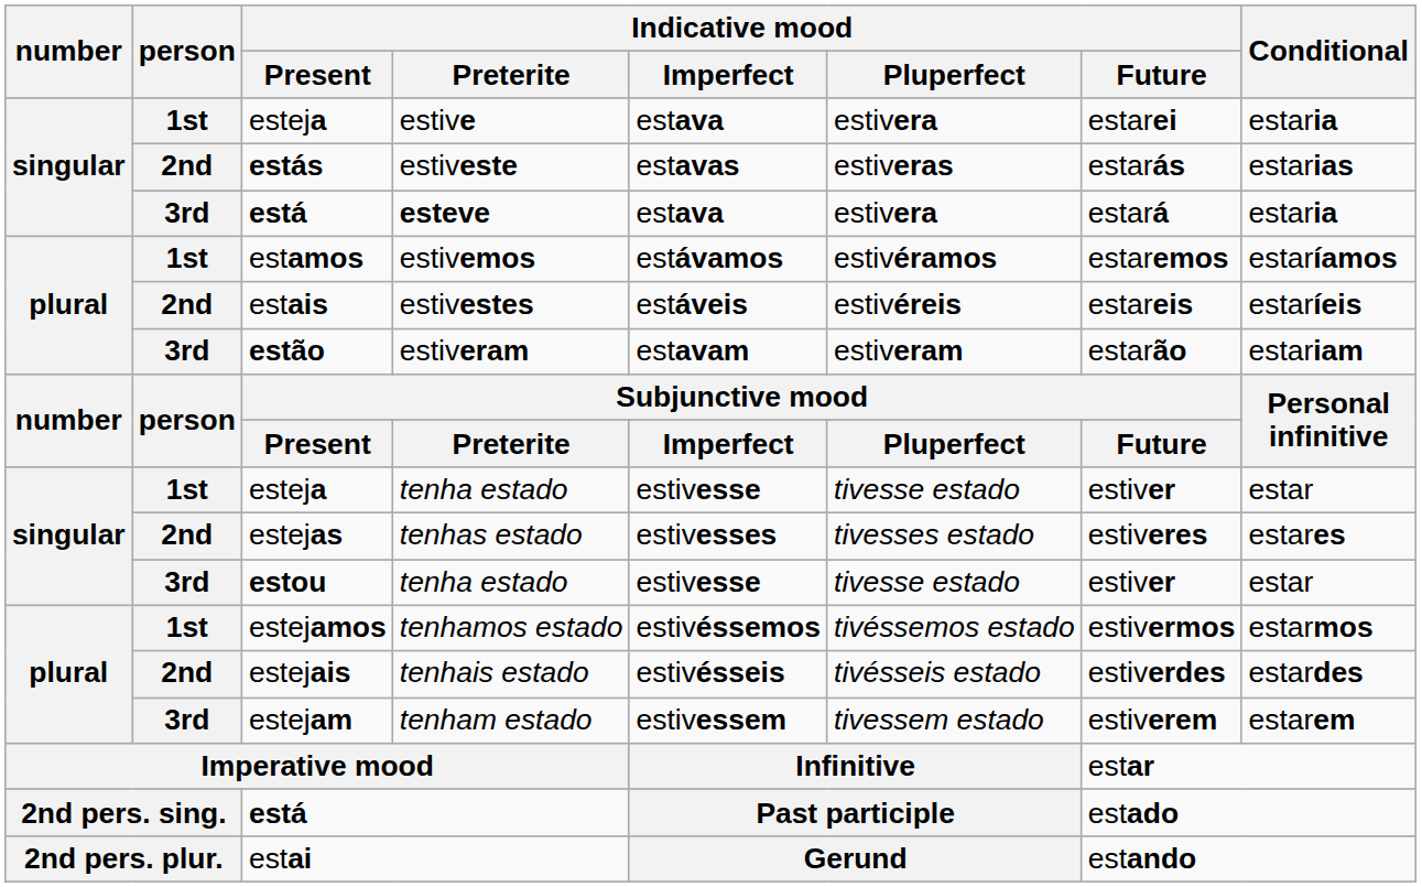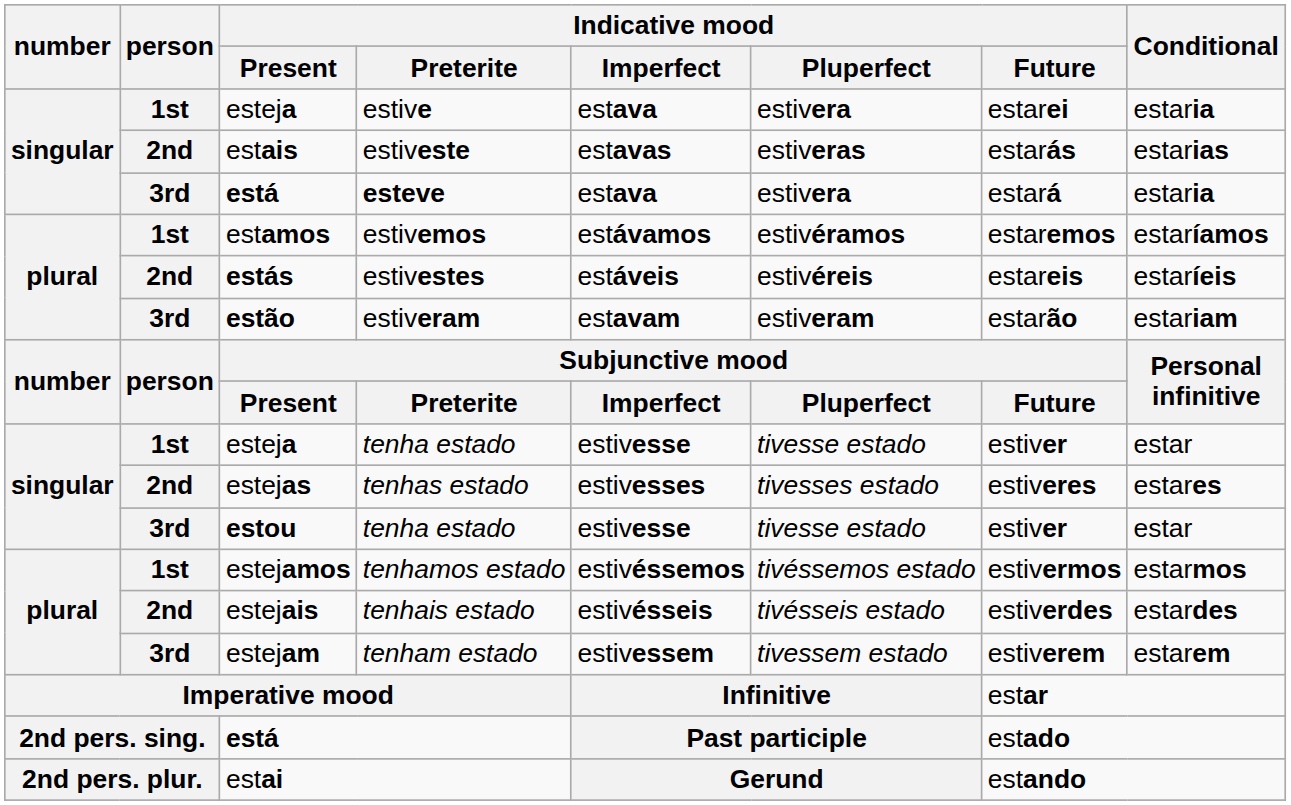estiveste | Indicative mood / Present: estás -> estais
estivestes | Indicative mood / Present: estais -> estás
